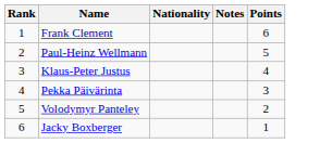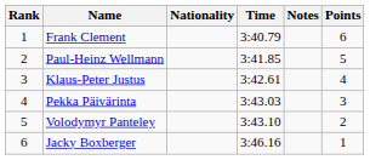+ column: Time | 3:40.79 | 3:41.85 | 3:42.61 | 3:43.03 | 3:43.10 | 3:46.16
